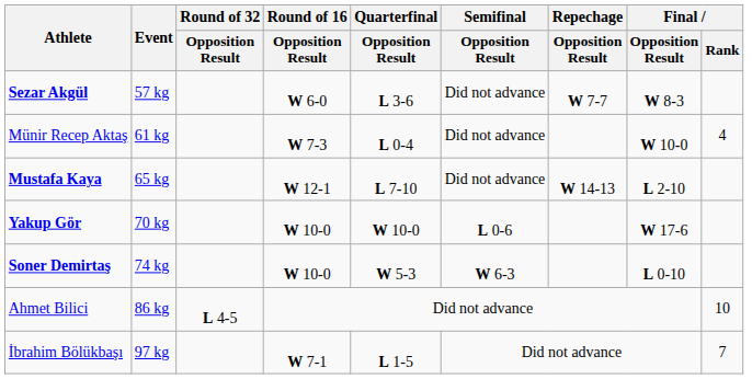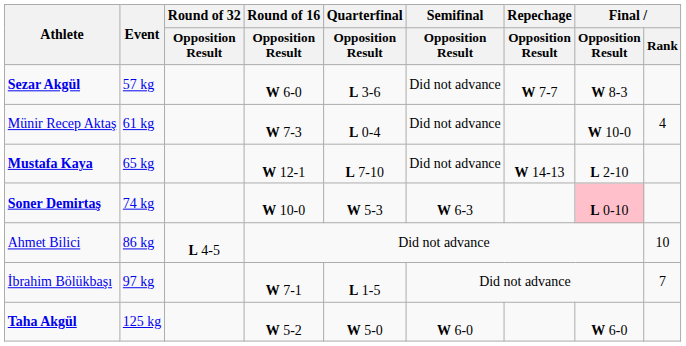- row: Yakup Gör | 70 kg | W 10-0 | W 10-0 | L 0-6 | W 17-6
Soner Demirtaş | Final / Opposition Result: no background -> pink background
+ row: Taha Akgül | 125 kg | W 5-2 | W 5-0 | W 6-0 | W 6-0
